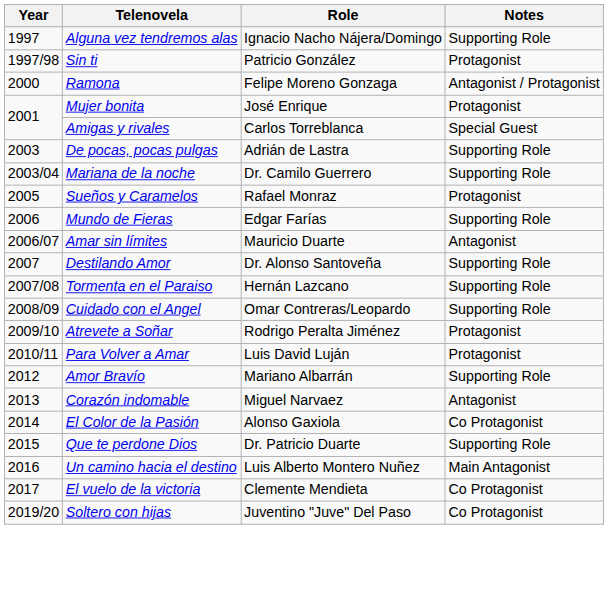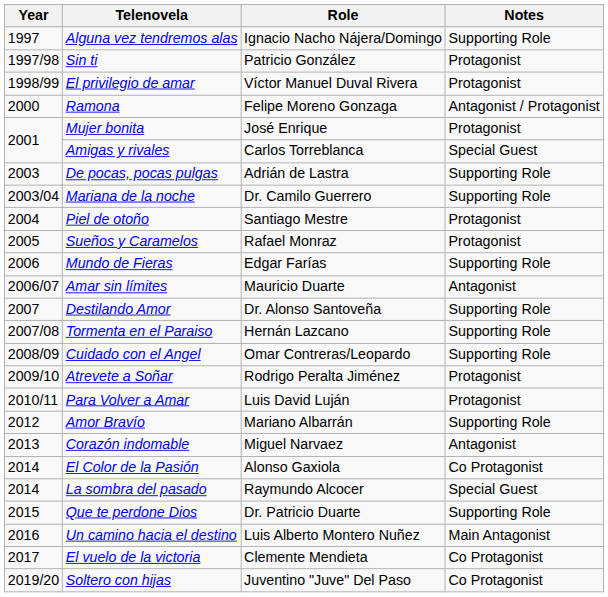+ row: 1998/99 | El privilegio de amar | Víctor Manuel Duval Rivera | Protagonist
+ row: 2004 | Piel de otoño | Santiago Mestre | Protagonist
+ row: 2014 | La sombra del pasado | Raymundo Alcocer | Special Guest
